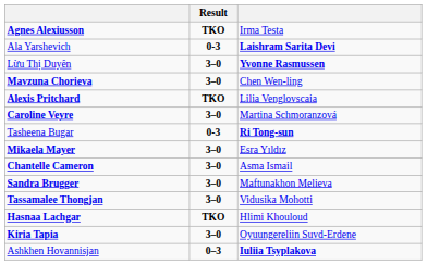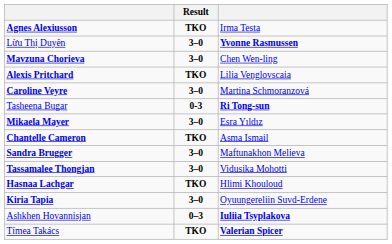- row: Ala Yarshevich | 0-3 | Laishram Sarita Devi
Chantelle Cameron | Result: 3–0 -> TKO
+ row: Tímea Takács | TKO | Valerian Spicer
